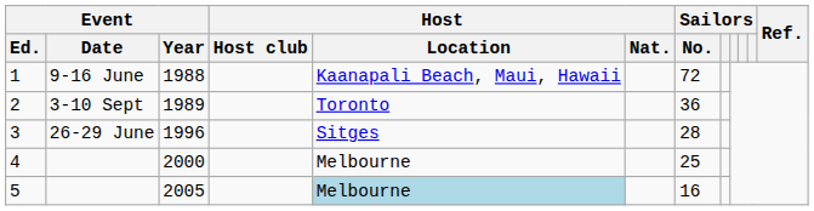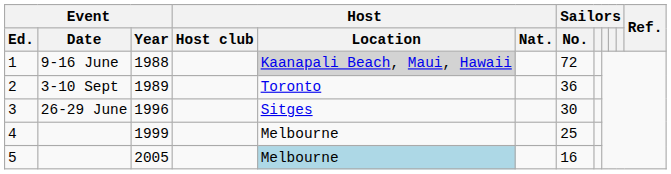1 | Host / Location: no background -> lightgrey background
3 | Sailors / No.: 28 -> 30
4 | Event / Year: 2000 -> 1999
